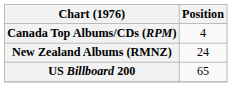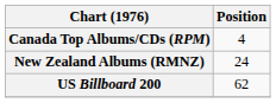US Billboard 200 | Position: 65 -> 62
